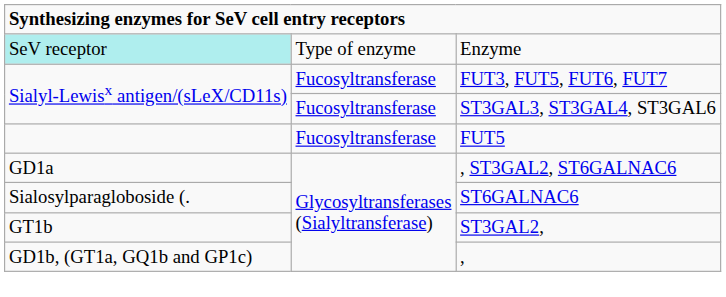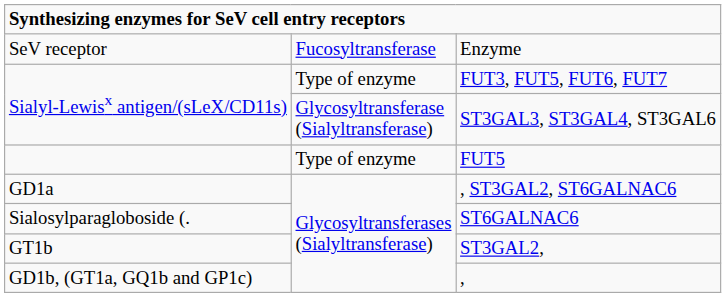Enzyme | column 1: paleturquoise background -> no background
Enzyme | column 2: Type of enzyme -> Fucosyltransferase
FUT3, FUT5, FUT6, FUT7 | column 2: Fucosyltransferase -> Type of enzyme
ST3GAL3, ST3GAL4, ST3GAL6 | column 2: Fucosyltransferase -> Glycosyltransferase (Sialyltransferase)
FUT5 | column 2: Fucosyltransferase -> Type of enzyme
